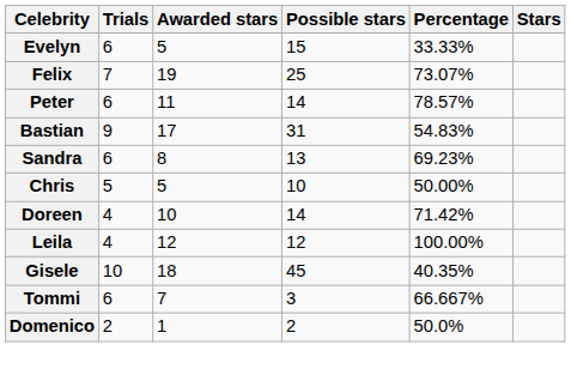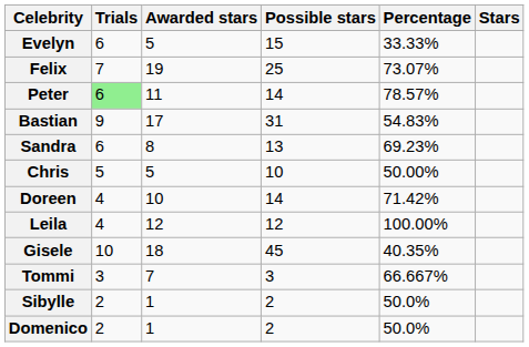Peter | Trials: no background -> lightgreen background
Tommi | Trials: 6 -> 3
+ row: Sibylle | 2 | 1 | 2 | 50.0%
